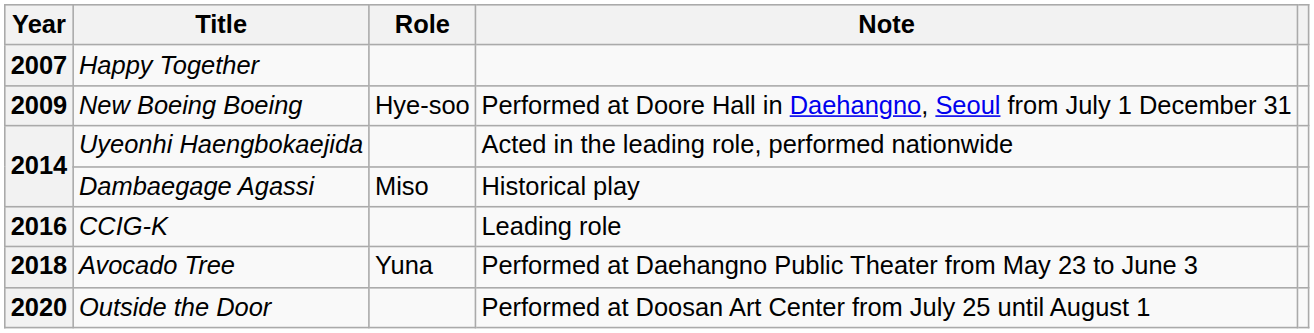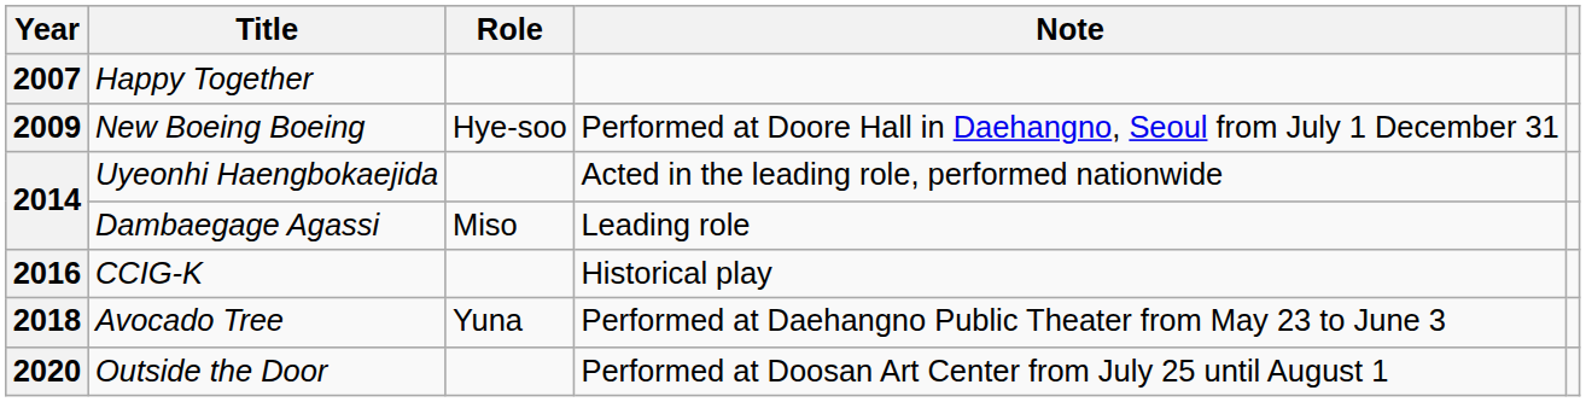Dambaegage Agassi | Note: Historical play -> Leading role
CCIG-K | Note: Leading role -> Historical play
